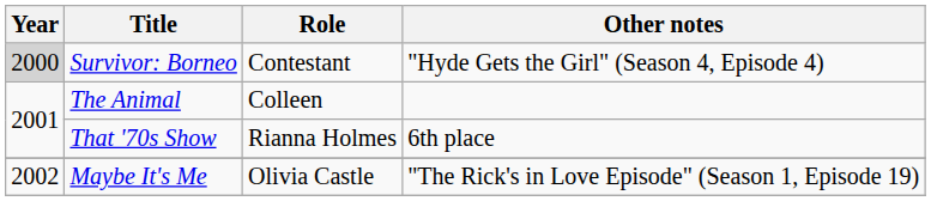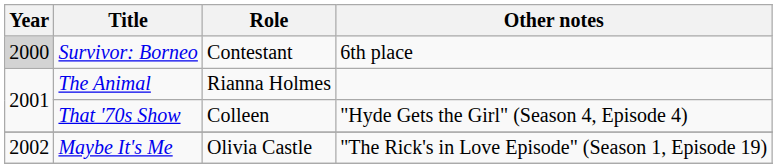Survivor: Borneo | Other notes: "Hyde Gets the Girl" (Season 4, Episode 4) -> 6th place
The Animal | Role: Colleen -> Rianna Holmes
That '70s Show | Role: Rianna Holmes -> Colleen
That '70s Show | Other notes: 6th place -> "Hyde Gets the Girl" (Season 4, Episode 4)
